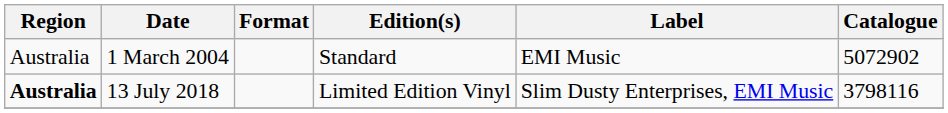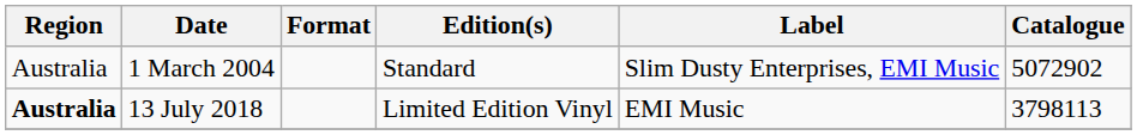1 March 2004 | Label: EMI Music -> Slim Dusty Enterprises, EMI Music
13 July 2018 | Label: Slim Dusty Enterprises, EMI Music -> EMI Music
13 July 2018 | Catalogue: 3798116 -> 3798113
